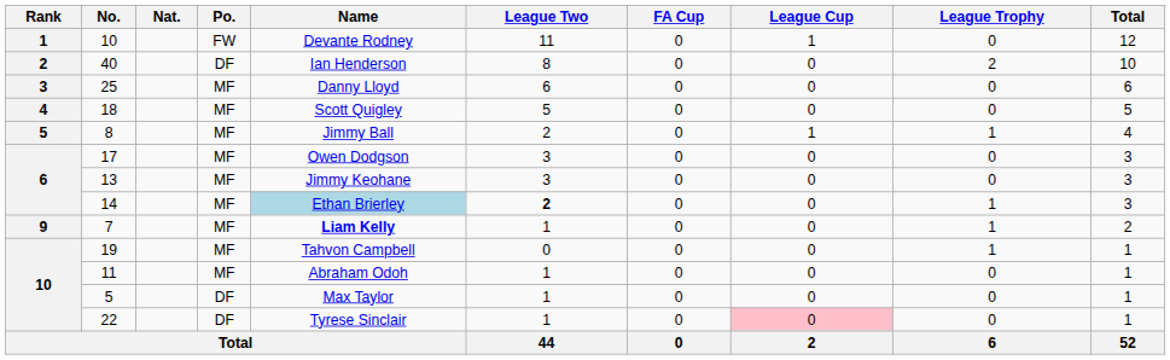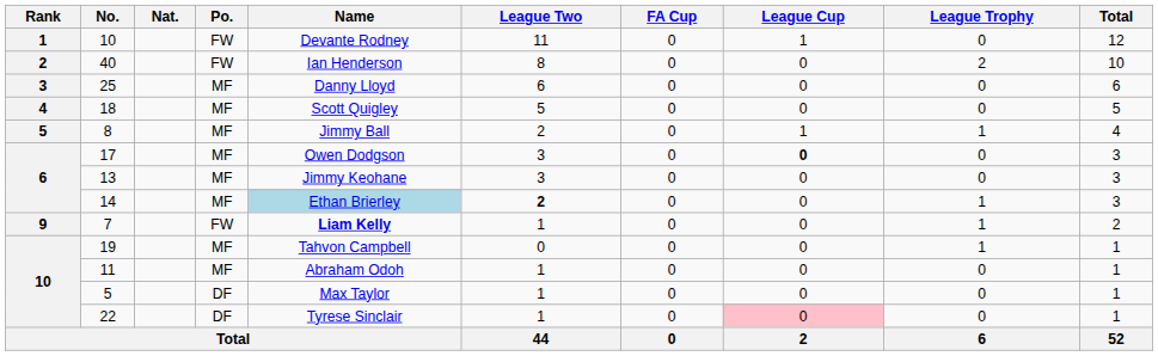40 | Po.: DF -> FW
17 | League Cup: normal -> bold
7 | Po.: MF -> FW
